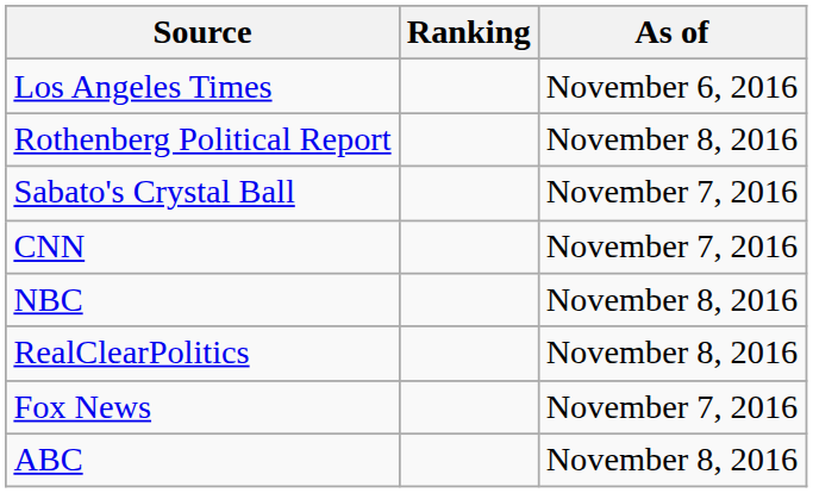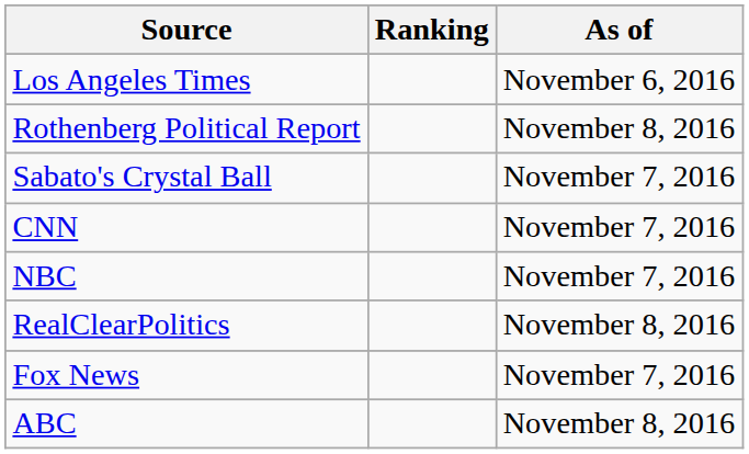NBC | As of: November 8, 2016 -> November 7, 2016
